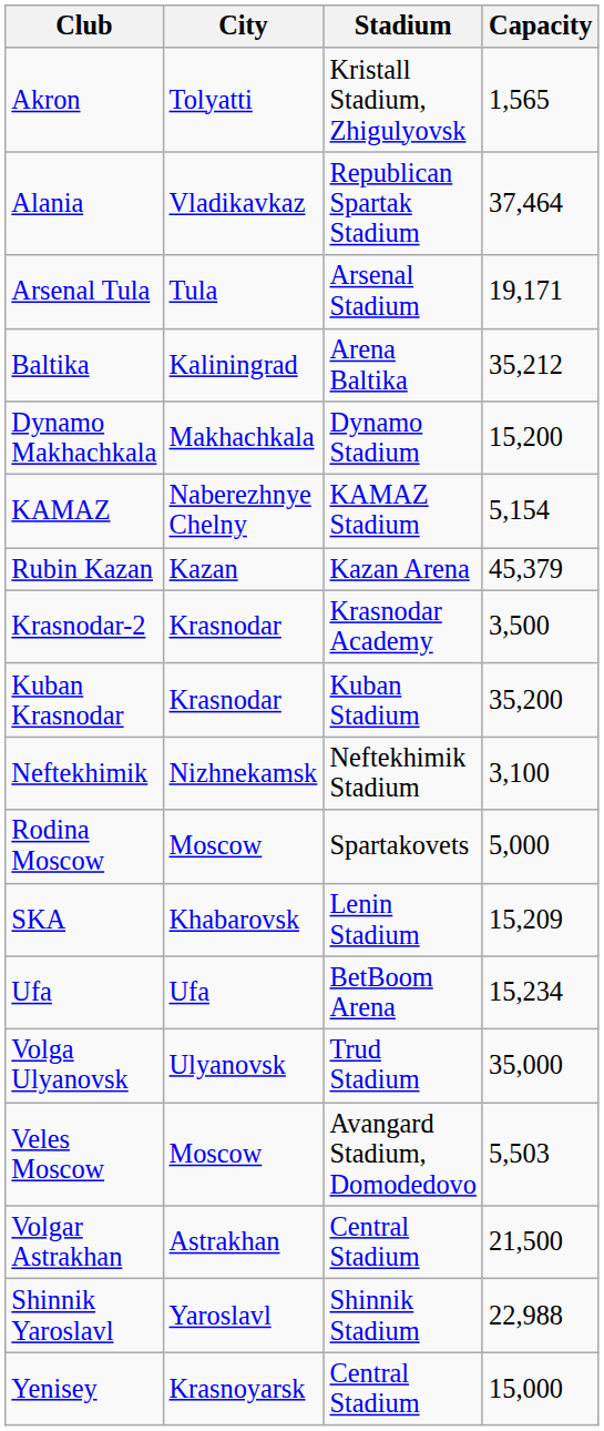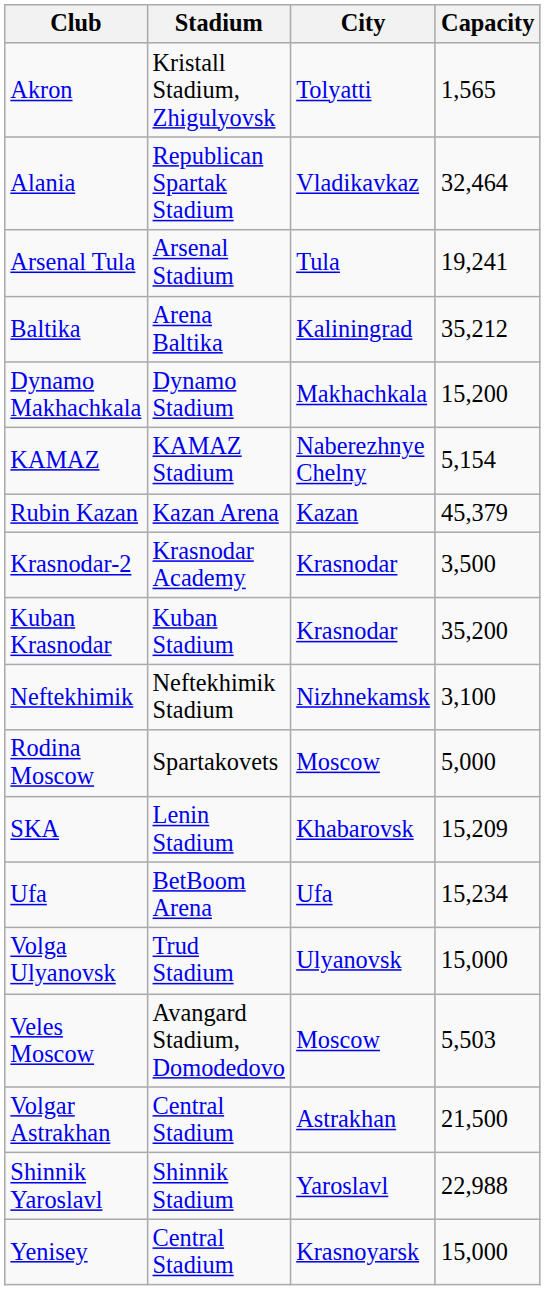columns swapped: City <-> Stadium
Alania | Capacity: 37,464 -> 32,464
Arsenal Tula | Capacity: 19,171 -> 19,241
Volga Ulyanovsk | Capacity: 35,000 -> 15,000
